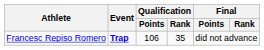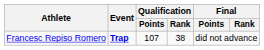Francesc Repiso Romero | Qualification / Points: 106 -> 107
Francesc Repiso Romero | Qualification / Rank: 35 -> 38
